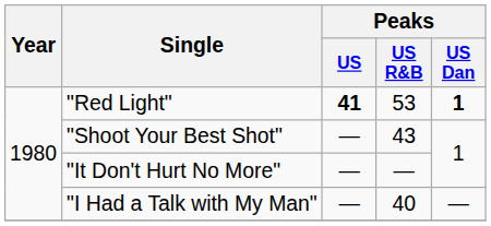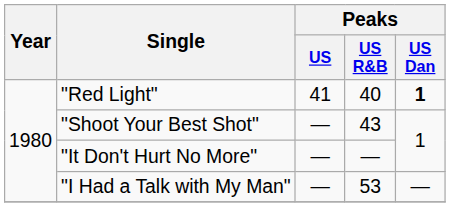"Red Light" | Peaks / US: bold -> normal
"Red Light" | Peaks / US R&B: 53 -> 40
"I Had a Talk with My Man" | Peaks / US R&B: 40 -> 53
